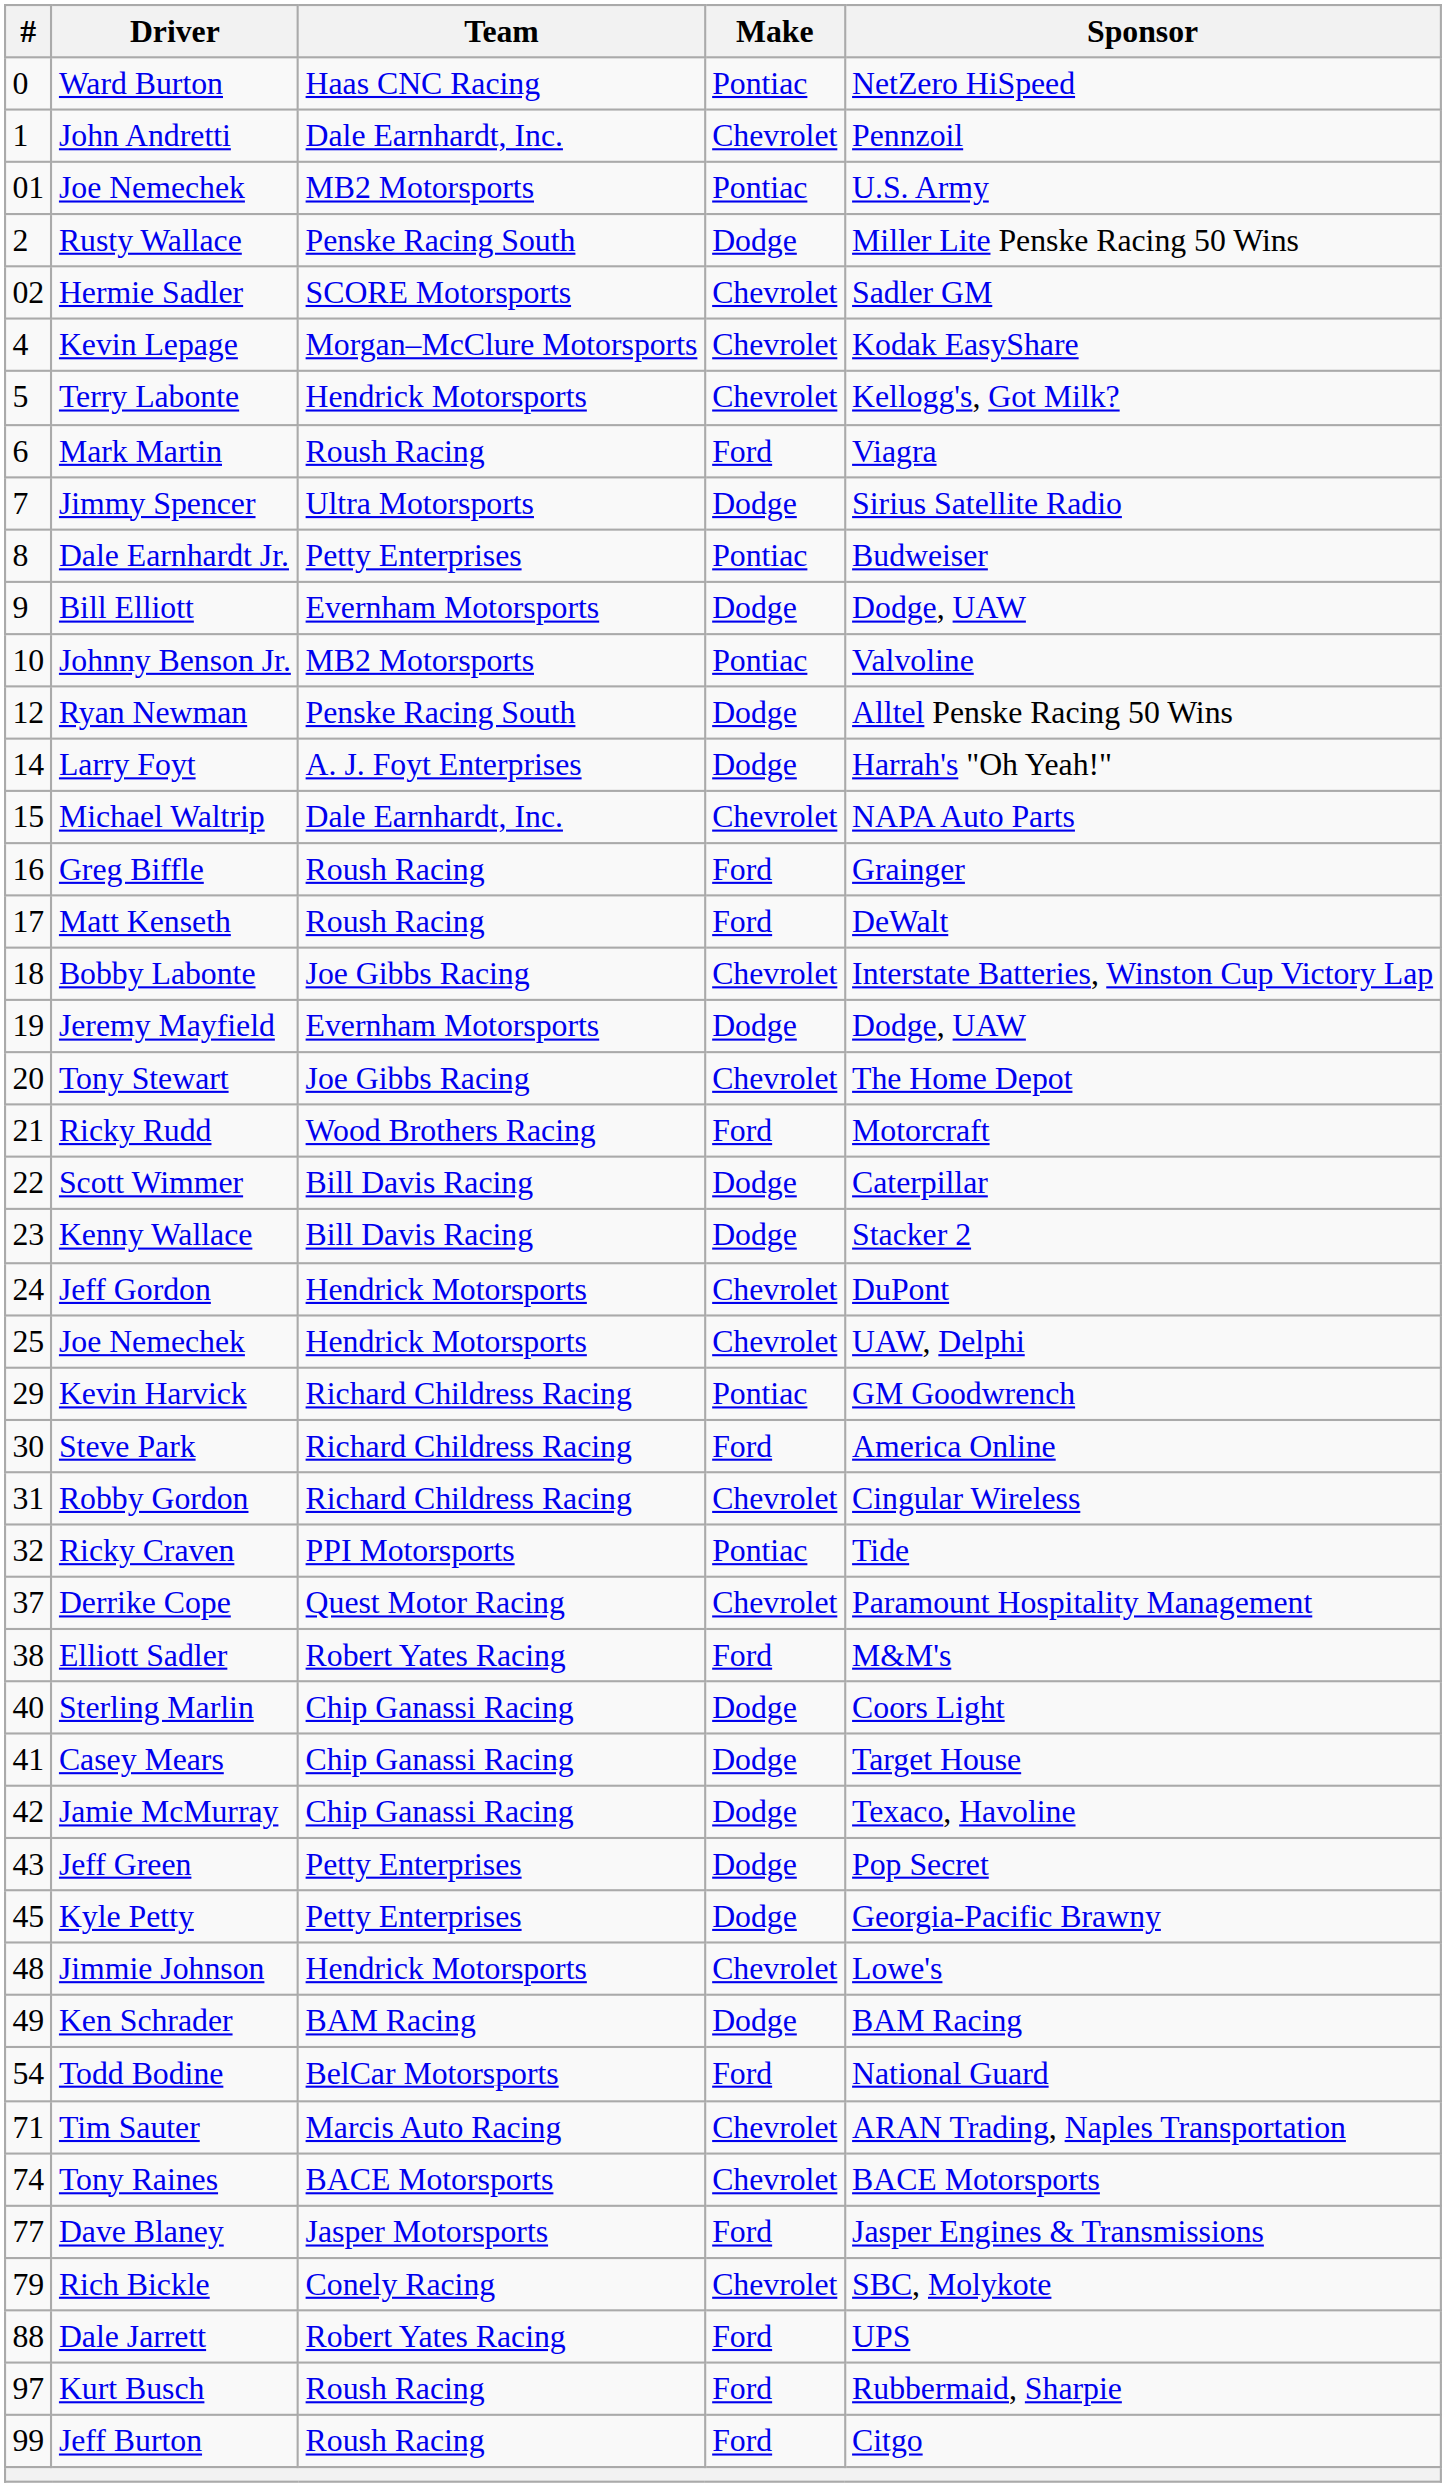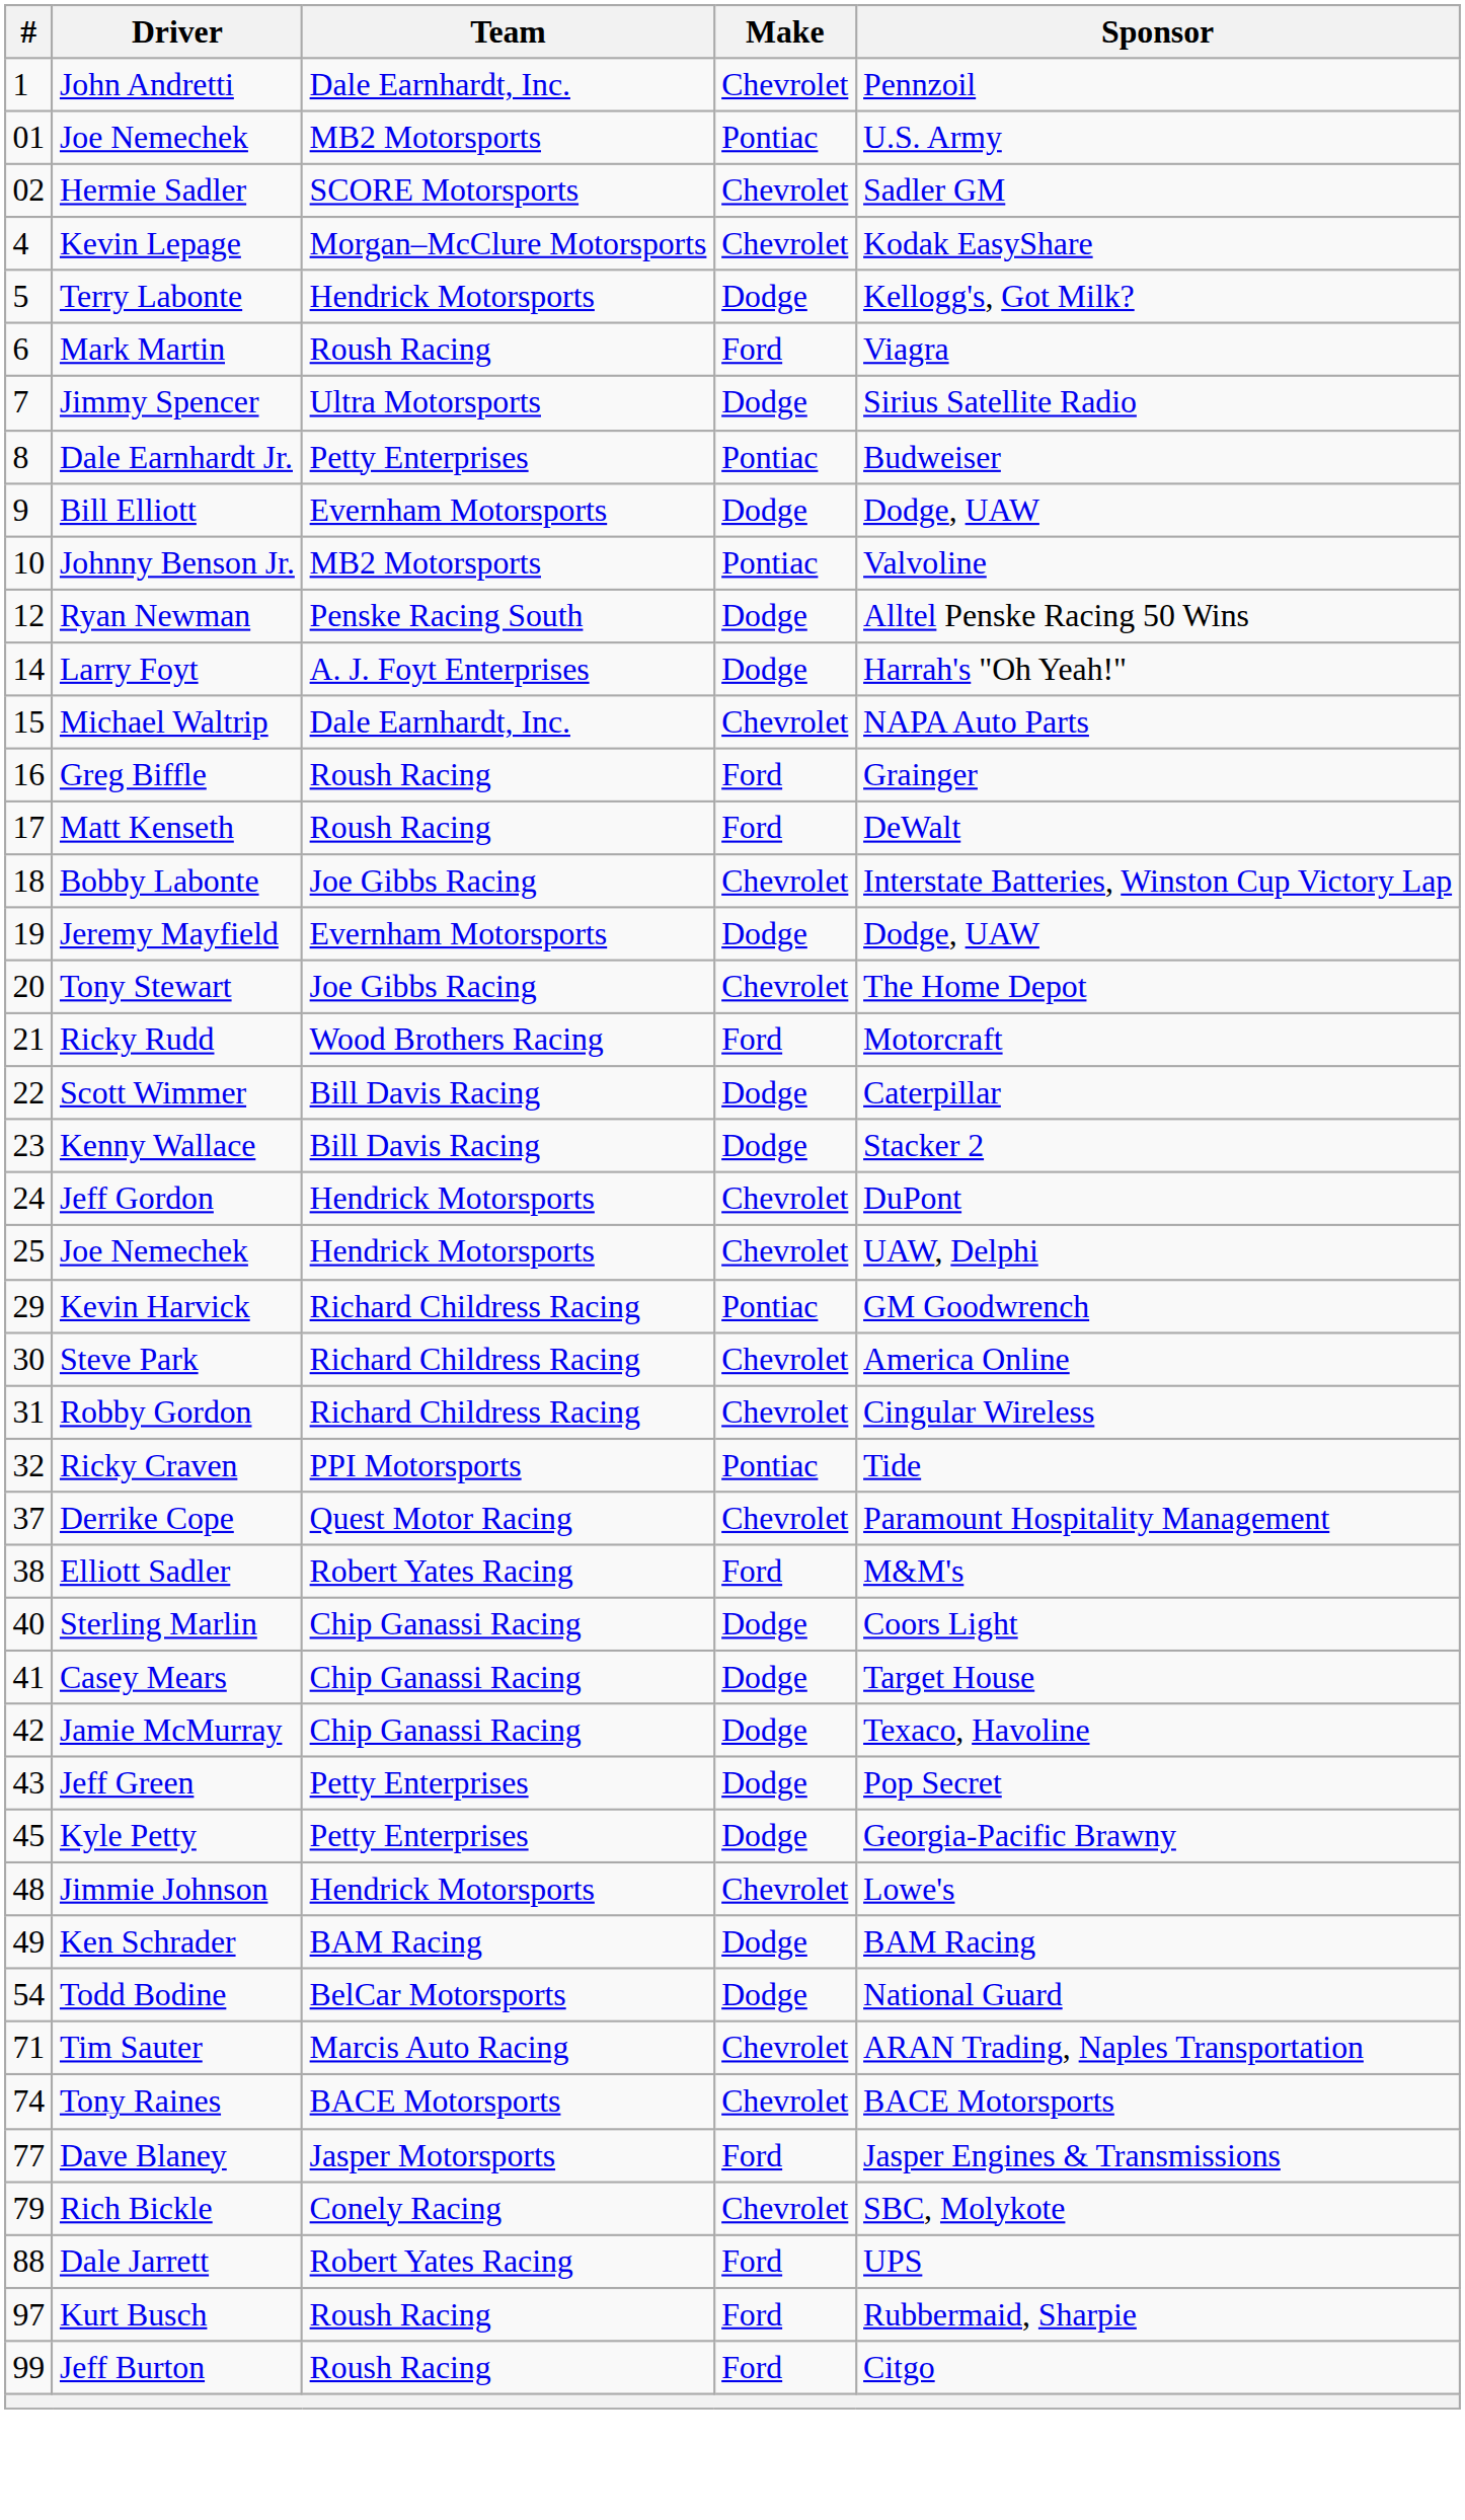- row: 0 | Ward Burton | Haas CNC Racing | Pontiac | NetZero HiSpeed
- row: 2 | Rusty Wallace | Penske Racing South | Dodge | Miller Lite Penske Racing 50 Wins
Terry Labonte | Make: Chevrolet -> Dodge
Steve Park | Make: Ford -> Chevrolet
Todd Bodine | Make: Ford -> Dodge
